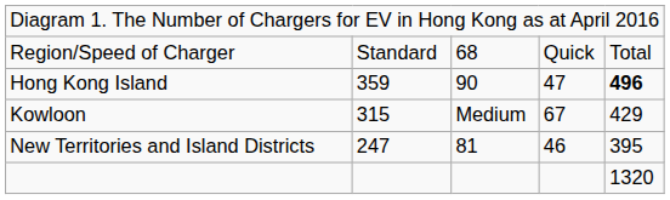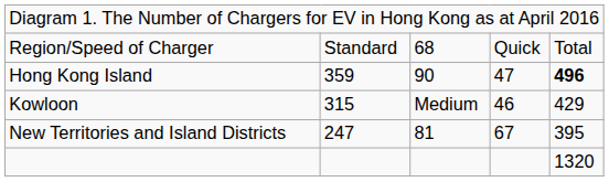Kowloon | column 4: 67 -> 46
New Territories and Island Districts | column 4: 46 -> 67
